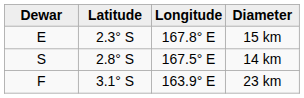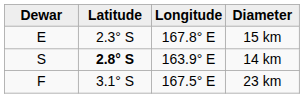14 km | Latitude: normal -> bold
14 km | Longitude: 167.5° E -> 163.9° E
23 km | Longitude: 163.9° E -> 167.5° E
